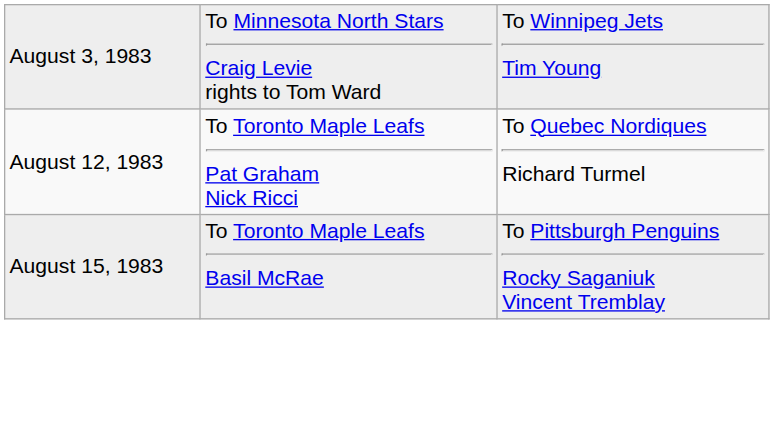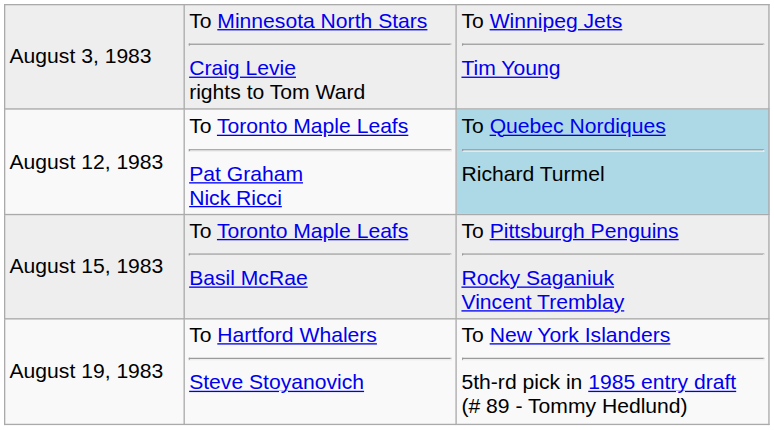August 12, 1983 | column 3: no background -> lightblue background
+ row: August 19, 1983 | To Hartford Whalers Steve Stoyanovich | To New York Islanders 5th-rd pick in 1985 entry draft (# 89 - Tommy Hedlund)
